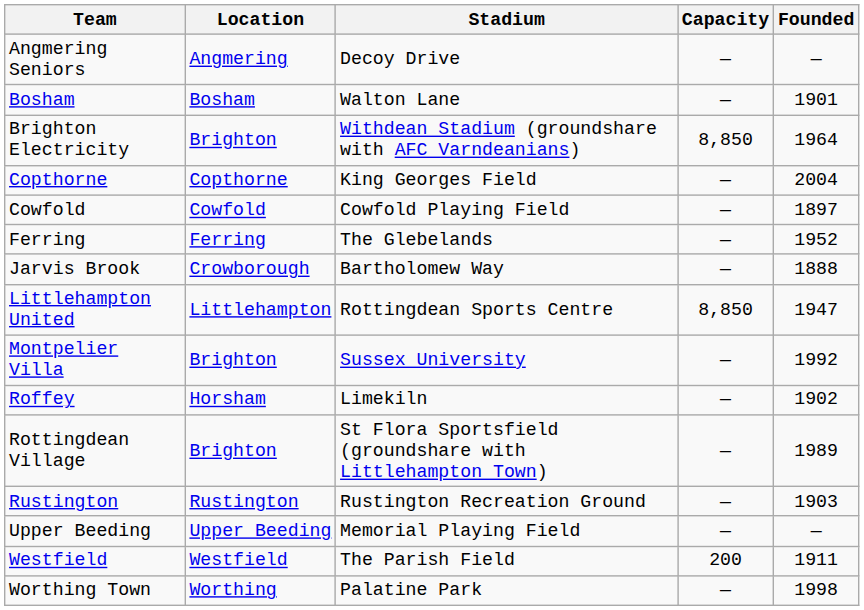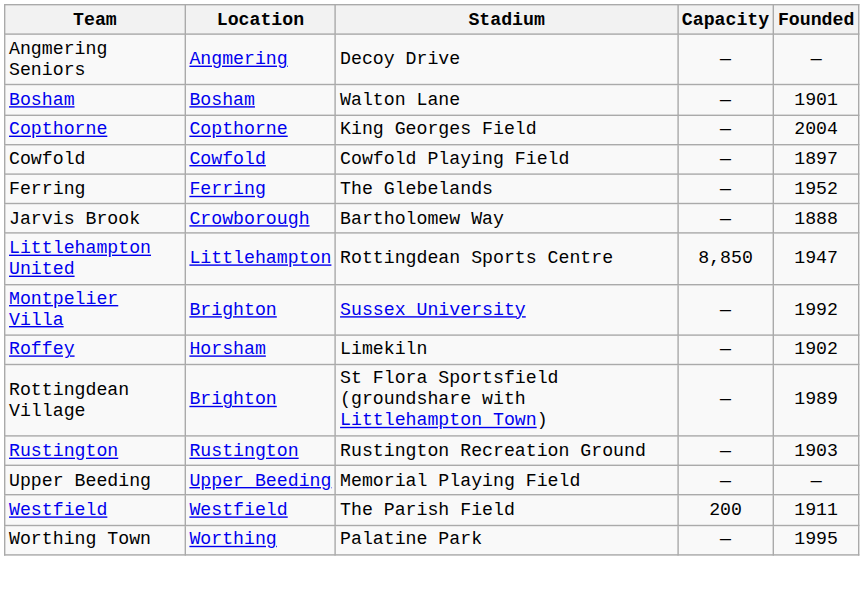- row: Brighton Electricity | Brighton | Withdean Stadium (groundshare with AFC Varndeanians) | 8,850 | 1964
Worthing Town | Founded: 1998 -> 1995
